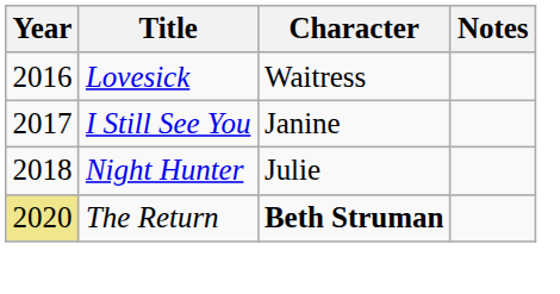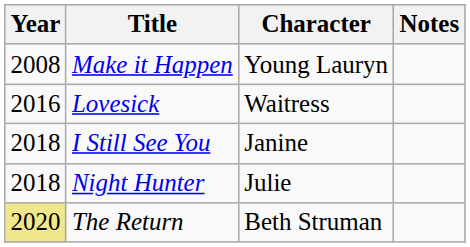+ row: 2008 | Make it Happen | Young Lauryn
I Still See You | Year: 2017 -> 2018
The Return | Character: bold -> normal
